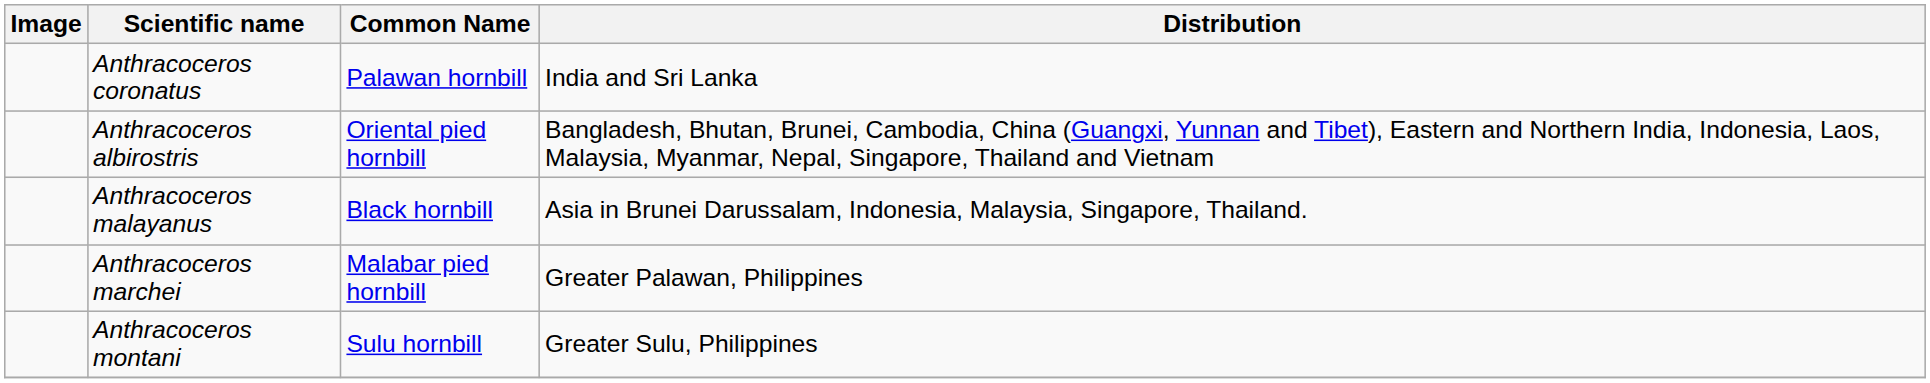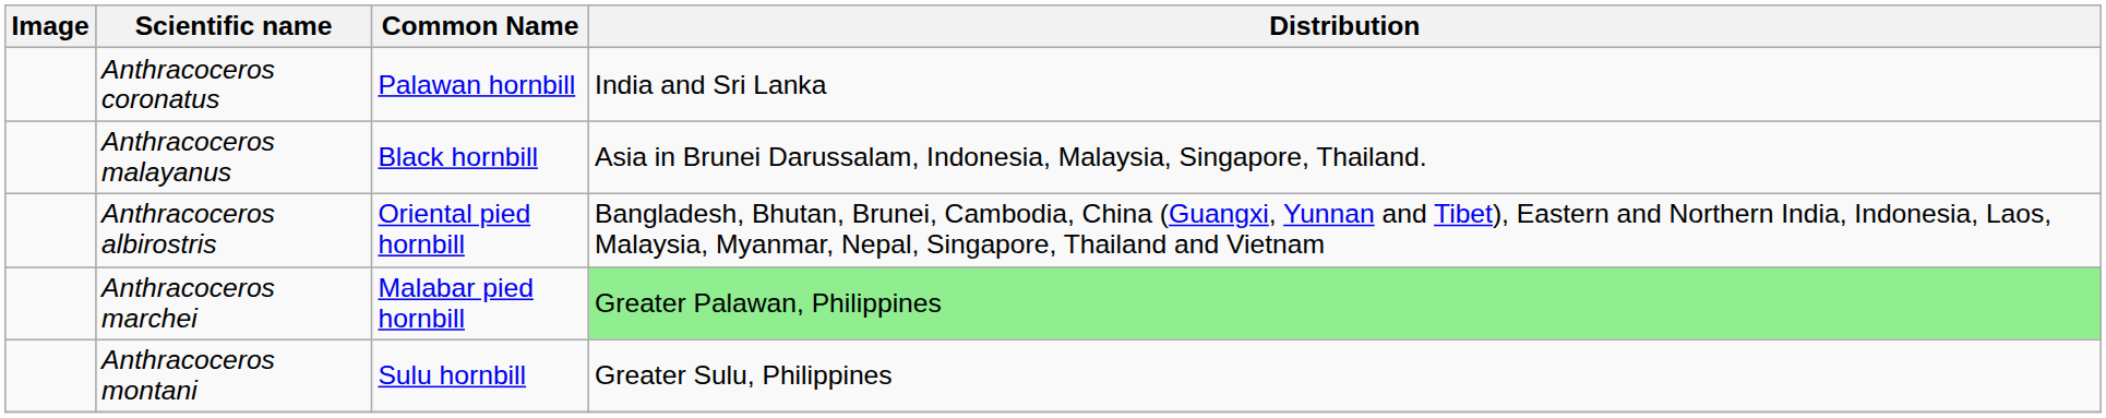rows swapped: Anthracoceros albirostris <-> Anthracoceros malayanus
Anthracoceros marchei | Distribution: no background -> lightgreen background
